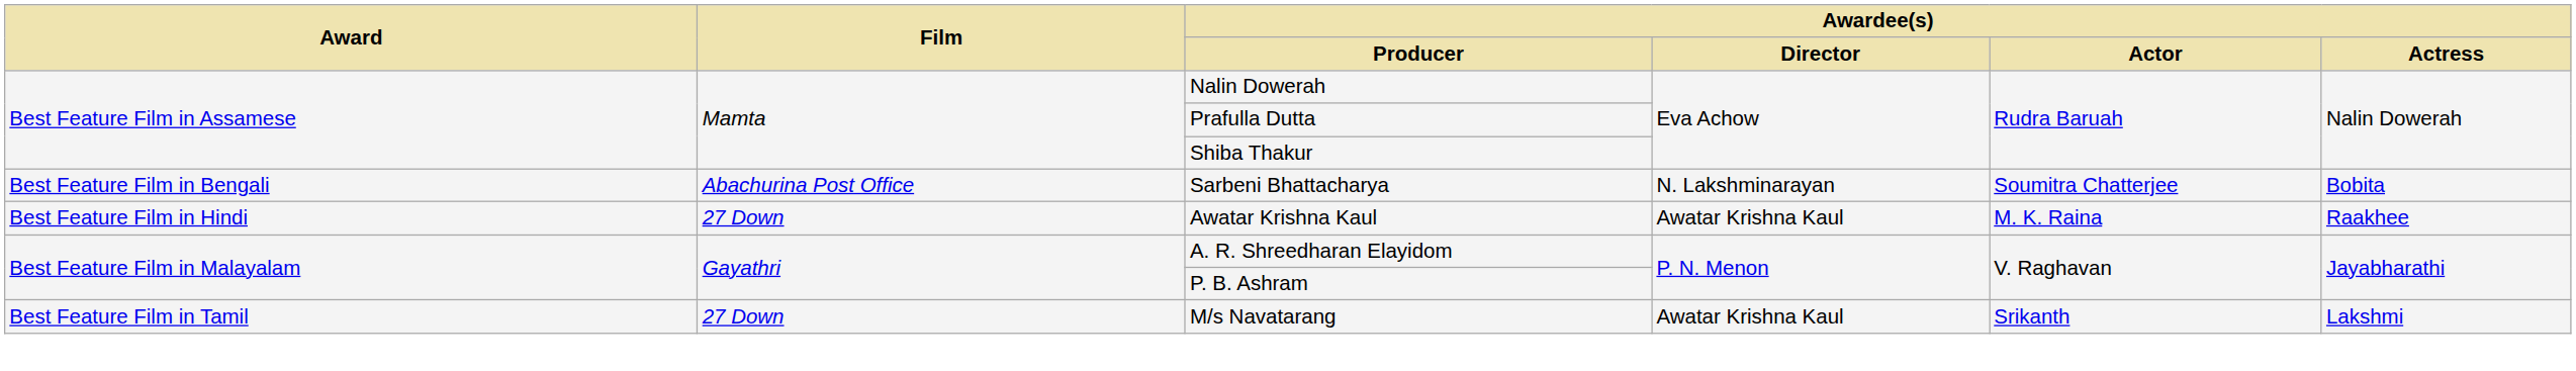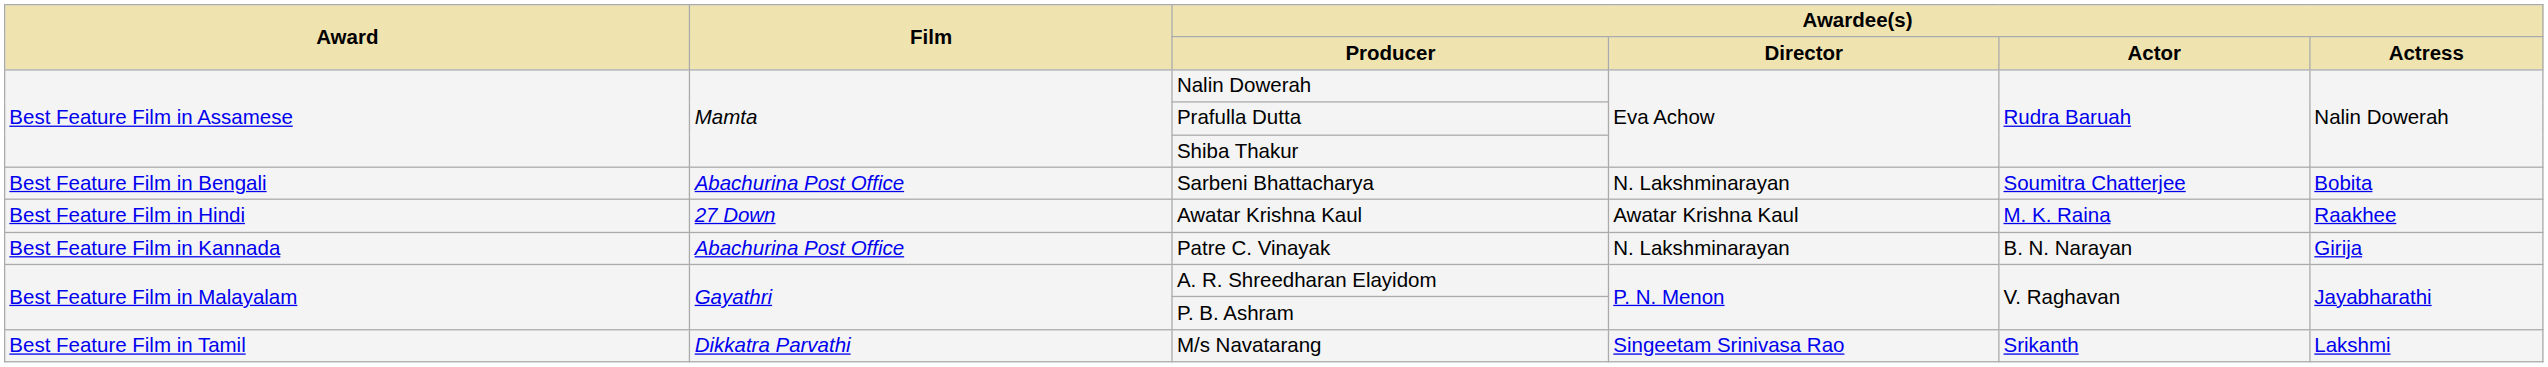+ row: Best Feature Film in Kannada | Abachurina Post Office | Patre C. Vinayak | N. Lakshminarayan | B. N. Narayan | Girija
M/s Navatarang | Film: 27 Down -> Dikkatra Parvathi
M/s Navatarang | Awardee(s) / Director: Awatar Krishna Kaul -> Singeetam Srinivasa Rao
